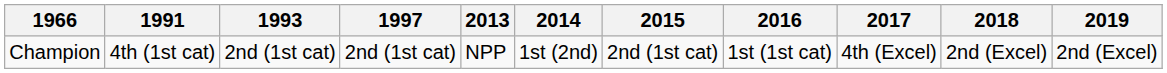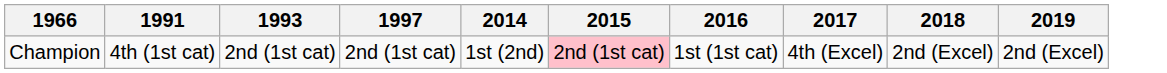- column: 2013 | NPP
Champion | 2015: no background -> pink background
